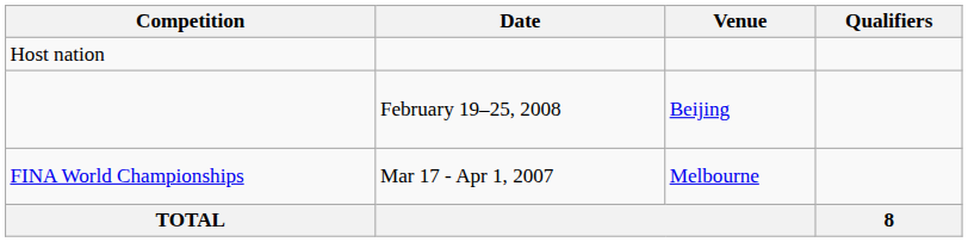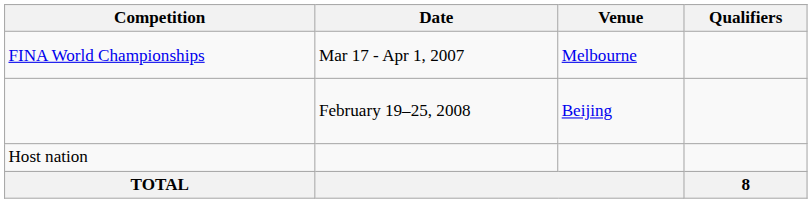rows swapped: FINA World Championships <-> Host nation
